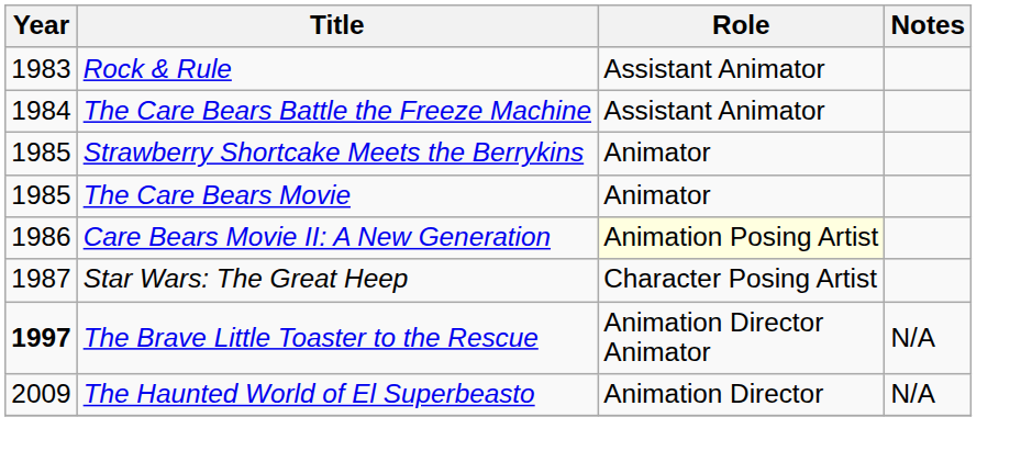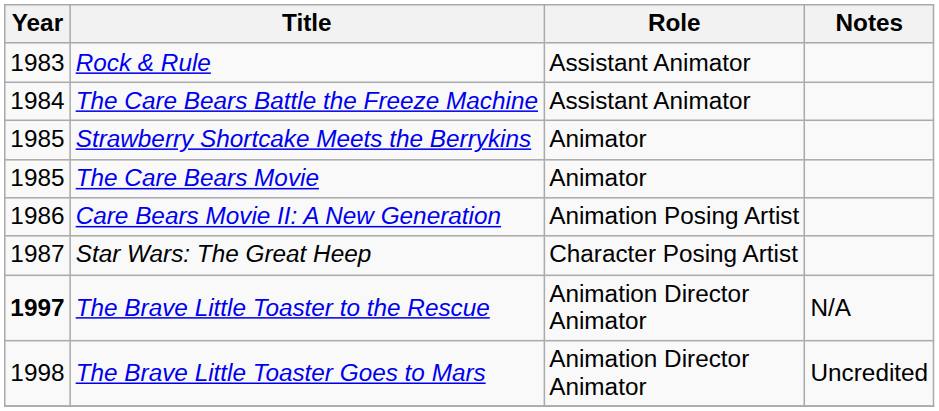Care Bears Movie II: A New Generation | Role: lightyellow background -> no background
+ row: 1998 | The Brave Little Toaster Goes to Mars | Animation Director Animator | Uncredited
- row: 2009 | The Haunted World of El Superbeasto | Animation Director | N/A
